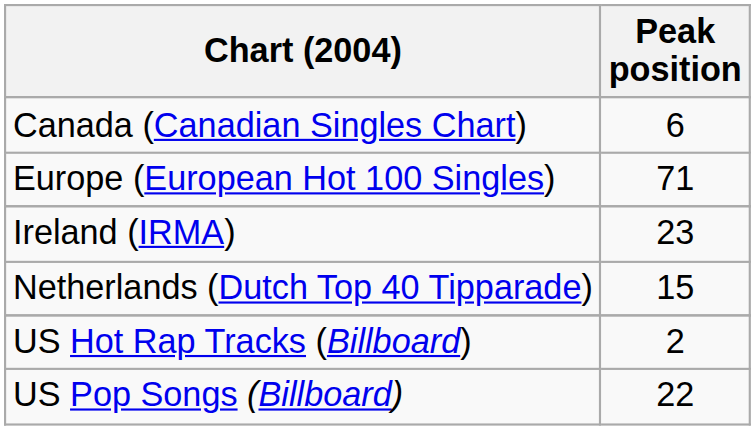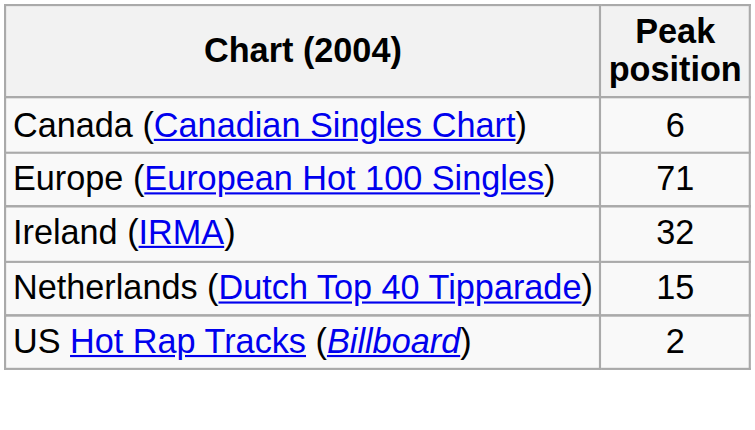Ireland (IRMA) | Peak position: 23 -> 32
- row: US Pop Songs (Billboard) | 22
